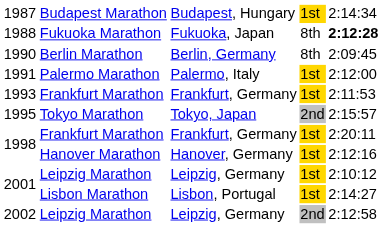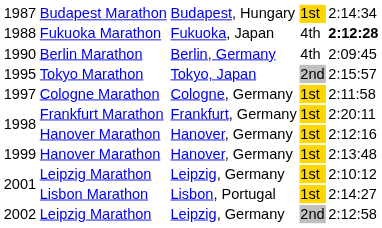1988 | column 4: 8th -> 4th
1990 | column 4: 8th -> 4th
- row: 1991 | Palermo Marathon | Palermo, Italy | 1st | 2:12:00
- row: 1993 | Frankfurt Marathon | Frankfurt, Germany | 1st | 2:11:53
+ row: 1997 | Cologne Marathon | Cologne, Germany | 1st | 2:11:58
+ row: 1999 | Hanover Marathon | Hanover, Germany | 1st | 2:13:48
